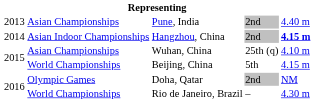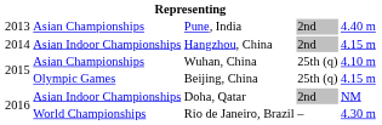Hangzhou, China | column 5: bold -> normal
Beijing, China | column 2: World Championships -> Olympic Games
Beijing, China | column 4: 5th -> 25th (q)
Doha, Qatar | column 2: Olympic Games -> Asian Indoor Championships
